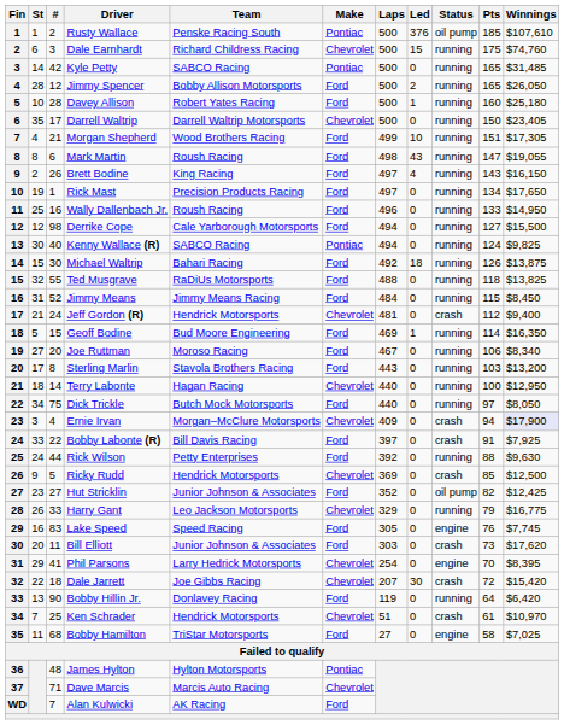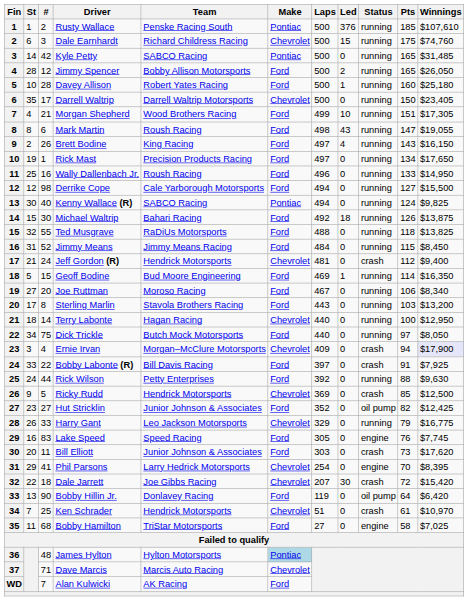Rusty Wallace | Status: oil pump -> running
Bobby Hillin Jr. | Status: running -> oil pump
James Hylton | Make: no background -> lightblue background
